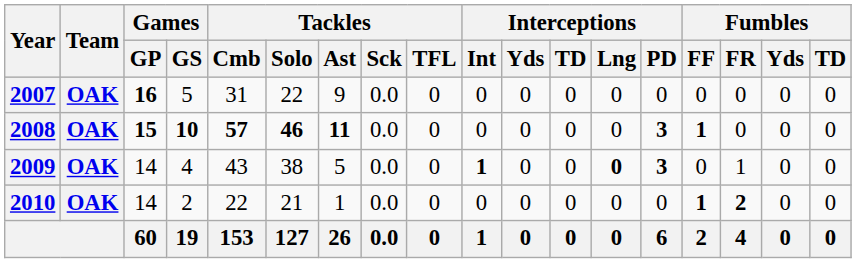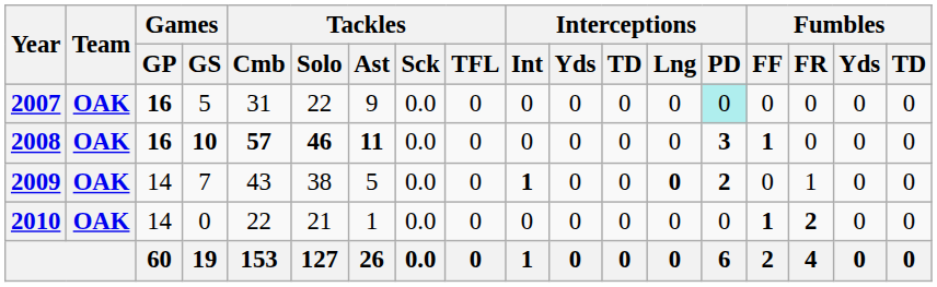2007 | Interceptions / PD: no background -> paleturquoise background
2008 | Games / GP: 15 -> 16
2009 | Games / GS: 4 -> 7
2009 | Interceptions / PD: 3 -> 2
2010 | Games / GS: 2 -> 0
